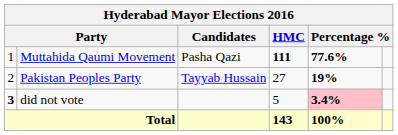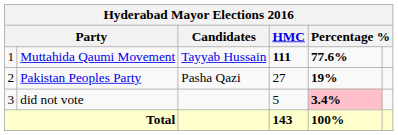Muttahida Qaumi Movement | Candidates: Pasha Qazi -> Tayyab Hussain
Pakistan Peoples Party | Candidates: Tayyab Hussain -> Pasha Qazi
did not vote | column 1: bold -> normal
